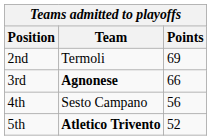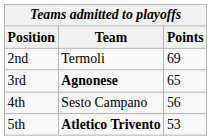3rd | Points: 66 -> 65
5th | Points: 52 -> 53
